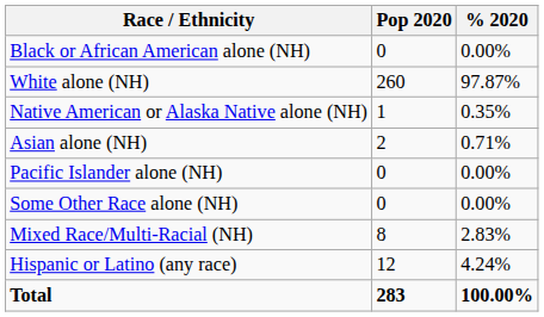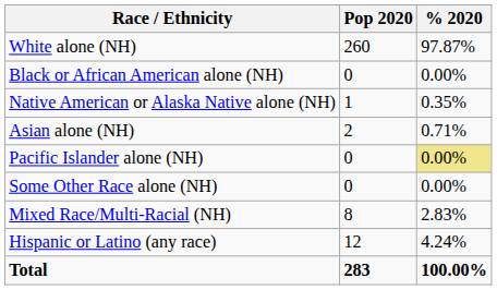rows swapped: White alone (NH) <-> Black or African American alone (NH)
Pacific Islander alone (NH) | % 2020: no background -> khaki background
